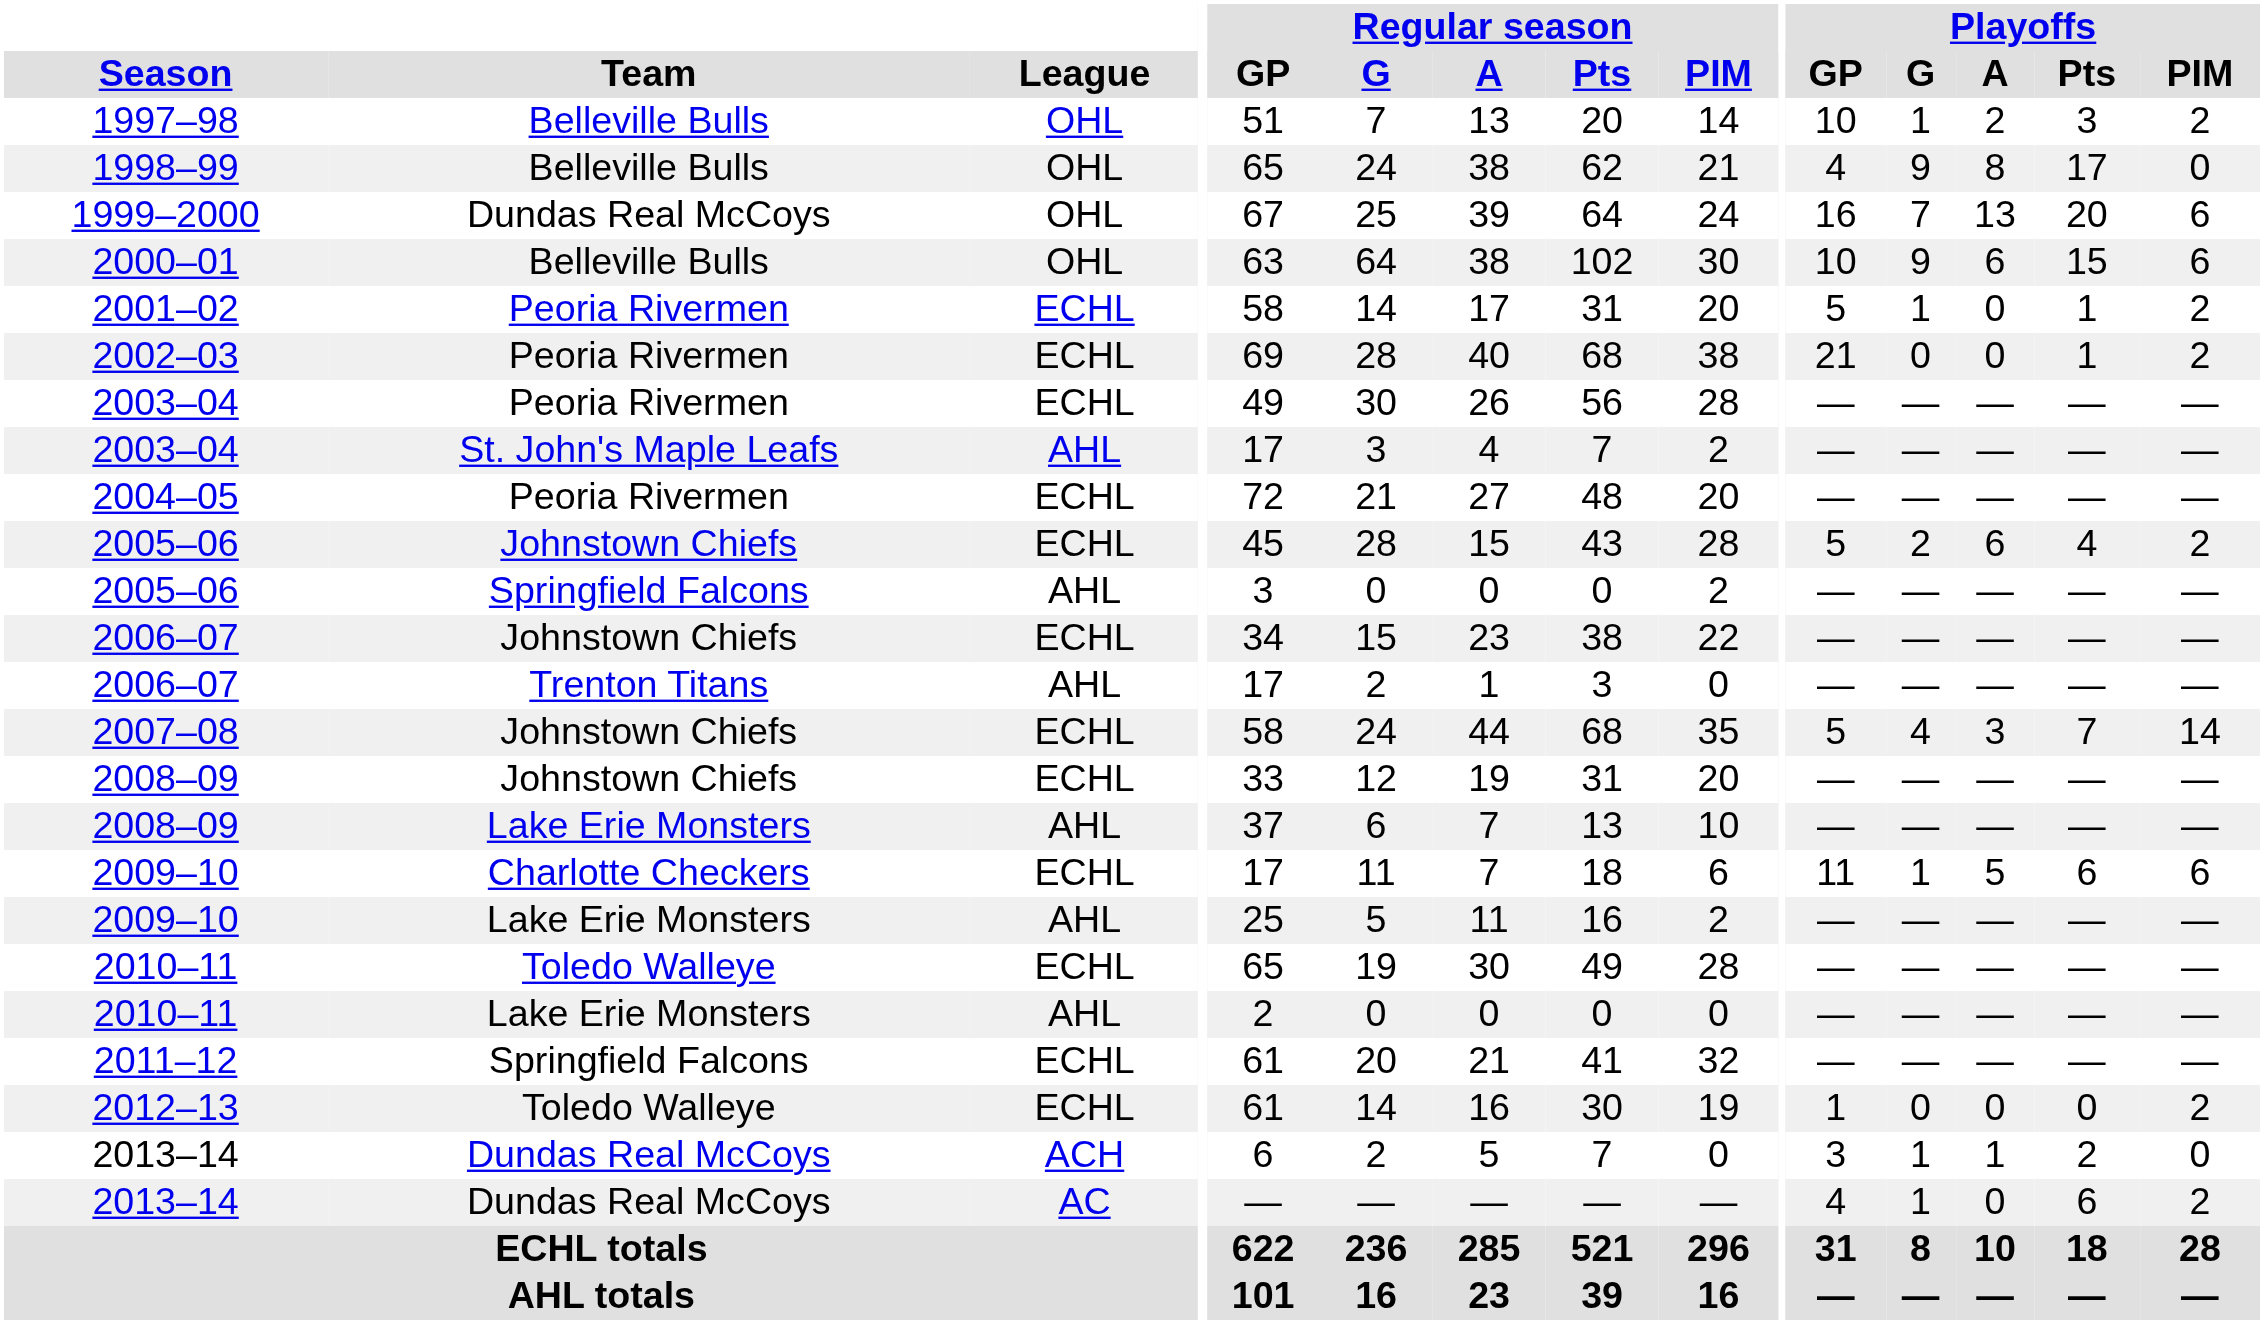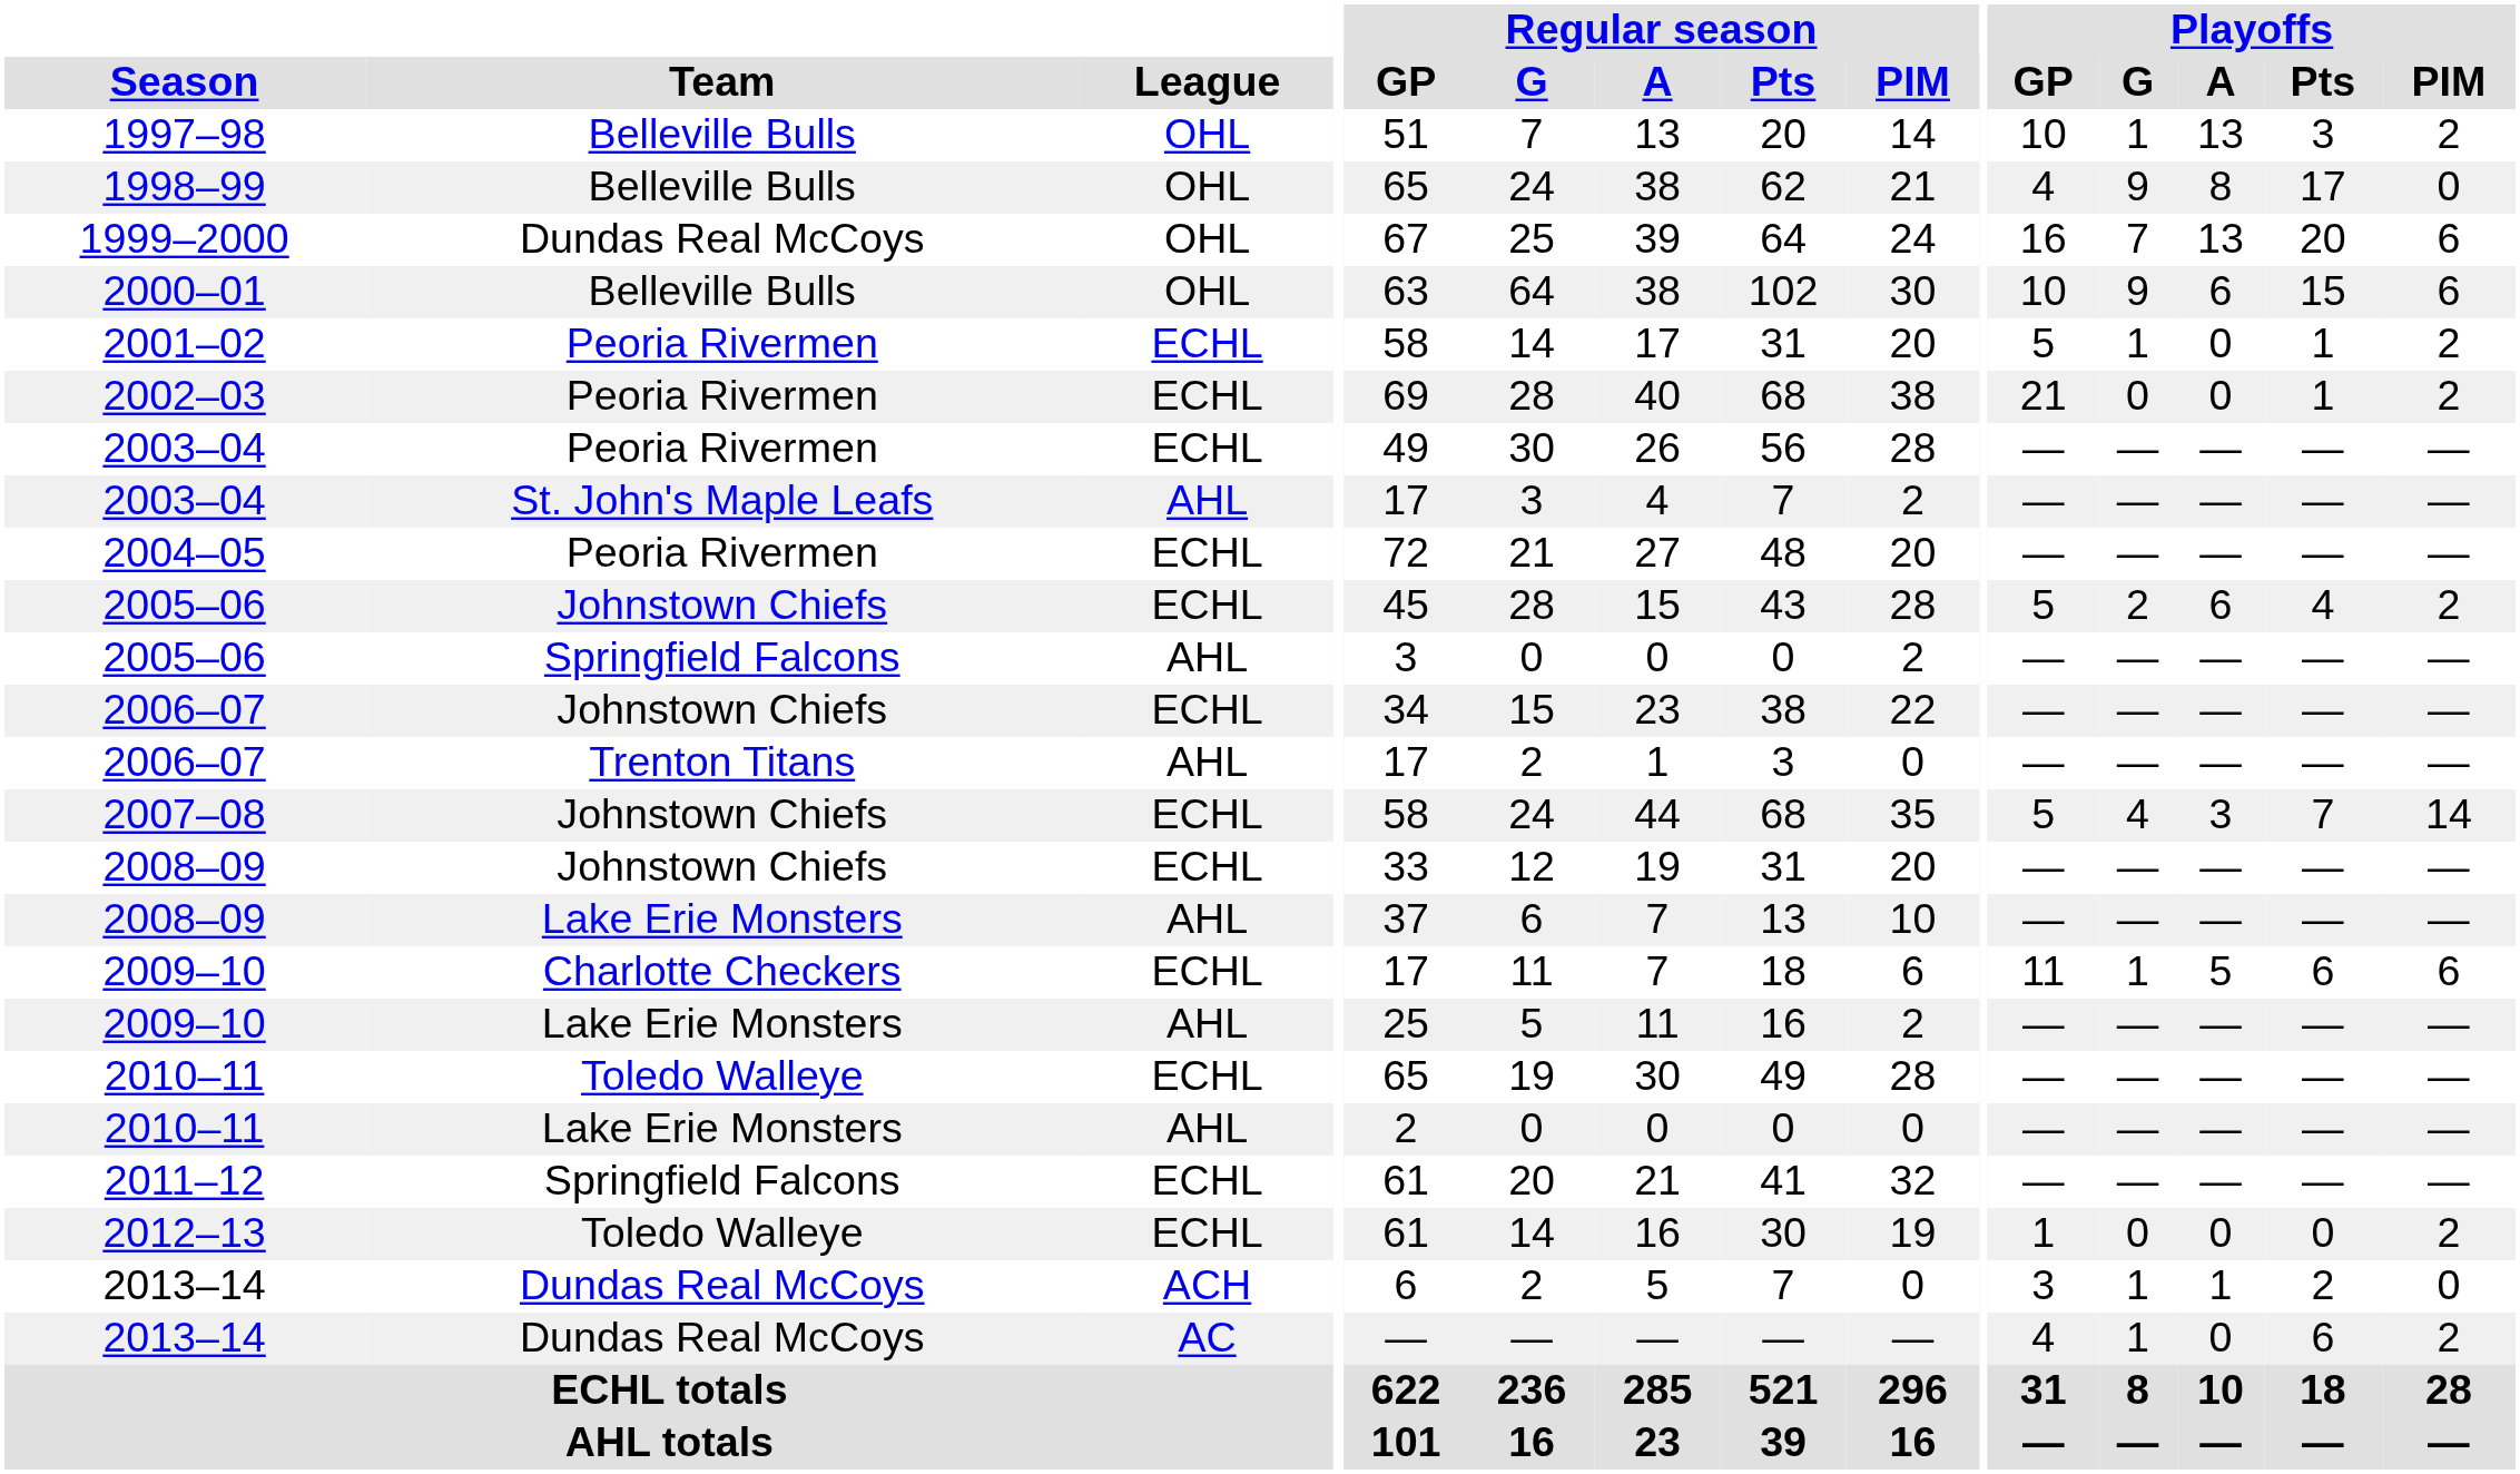1997–98 | Playoffs / A: 2 -> 13
